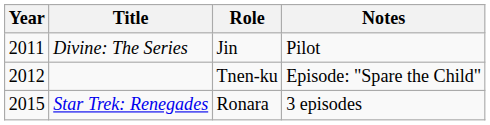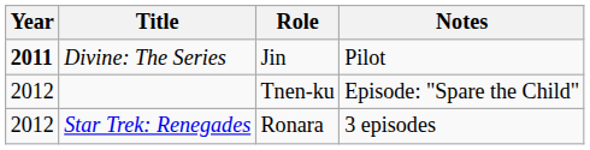Divine: The Series | Year: normal -> bold
Star Trek: Renegades | Year: 2015 -> 2012
